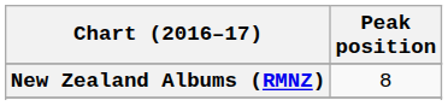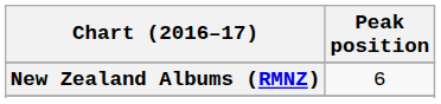New Zealand Albums (RMNZ) | Peak position: 8 -> 6
